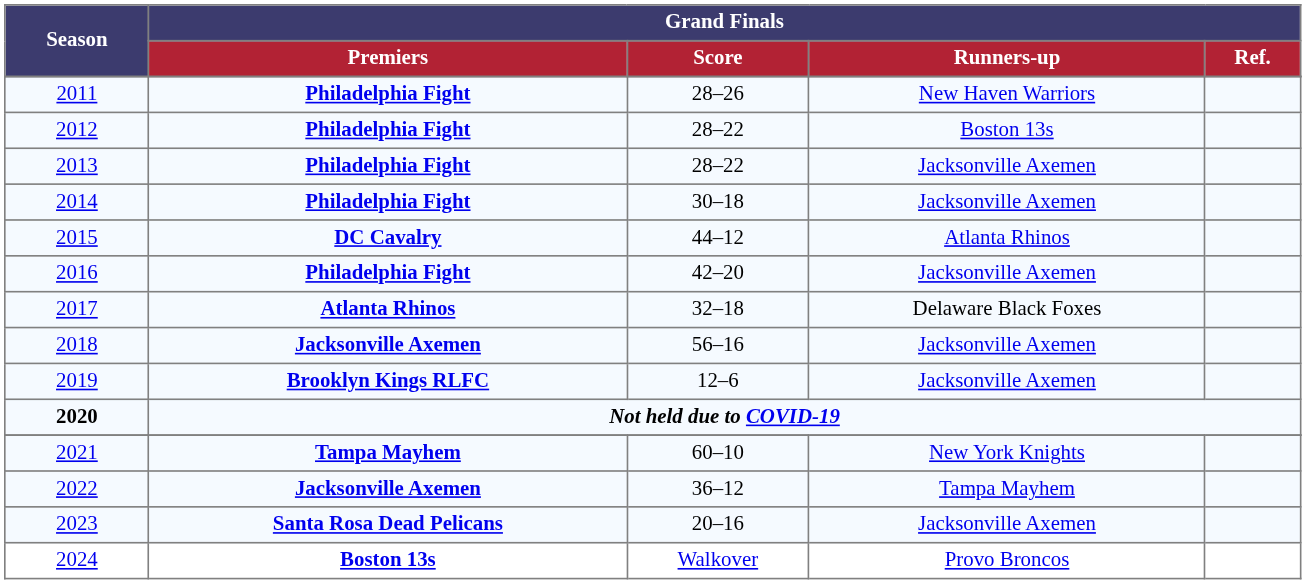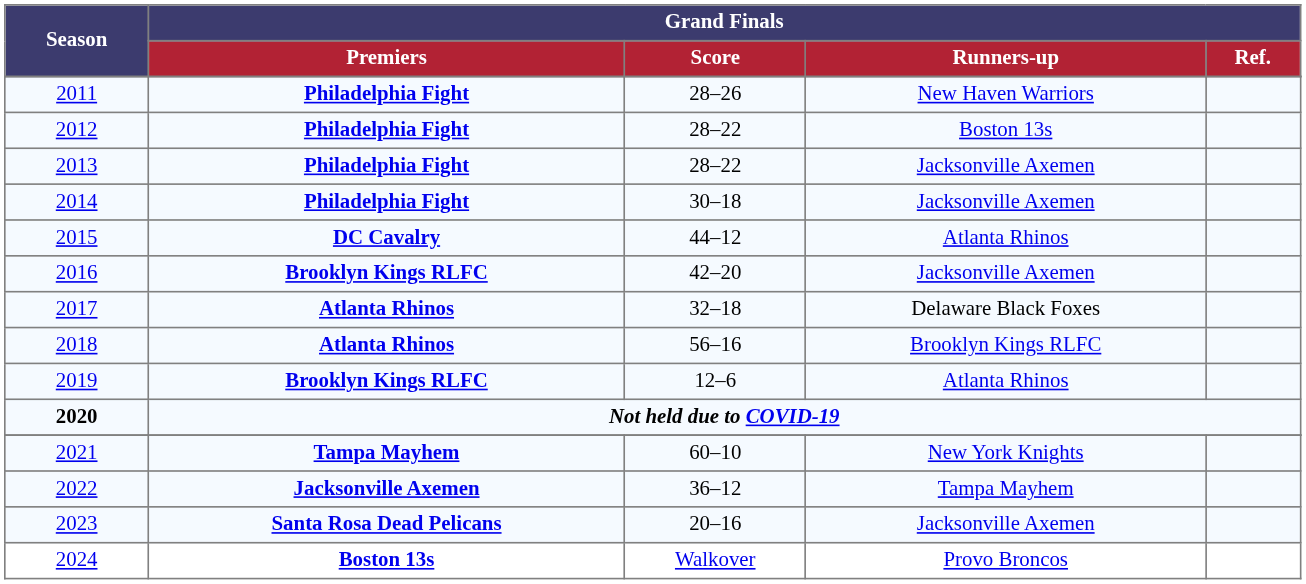2016 | Grand Finals / Premiers: Philadelphia Fight -> Brooklyn Kings RLFC
2018 | Grand Finals / Premiers: Jacksonville Axemen -> Atlanta Rhinos
2018 | Grand Finals / Runners-up: Jacksonville Axemen -> Brooklyn Kings RLFC
2019 | Grand Finals / Runners-up: Jacksonville Axemen -> Atlanta Rhinos
